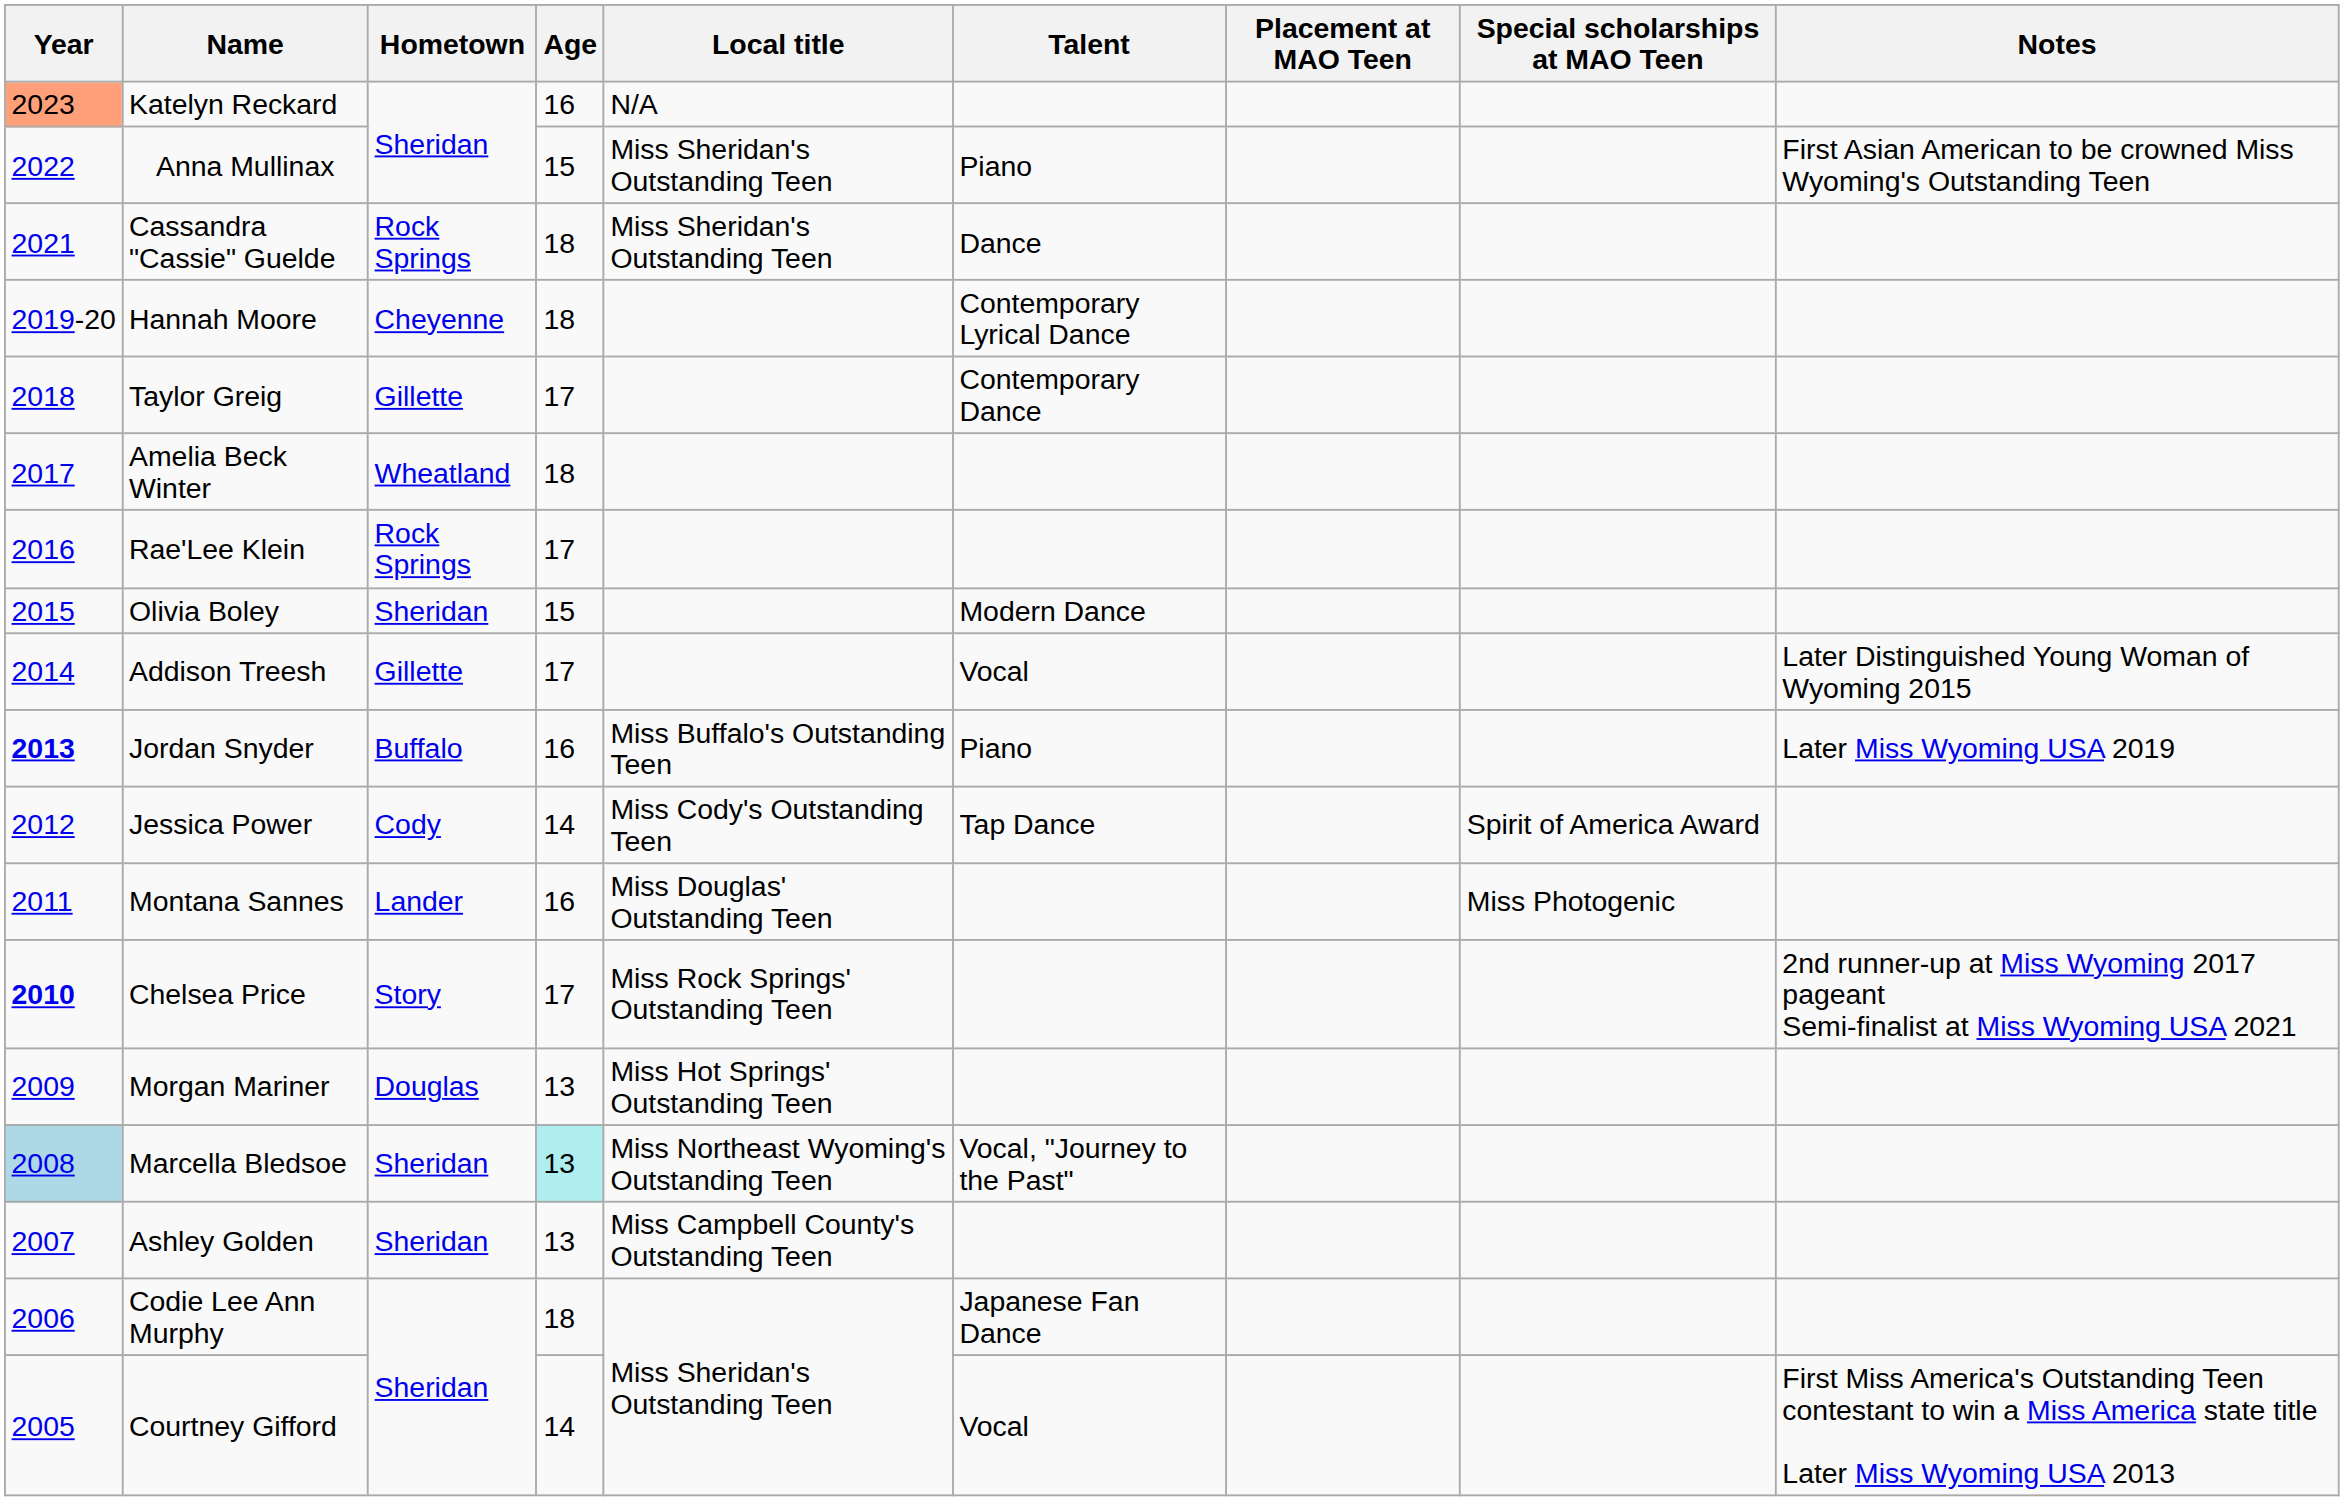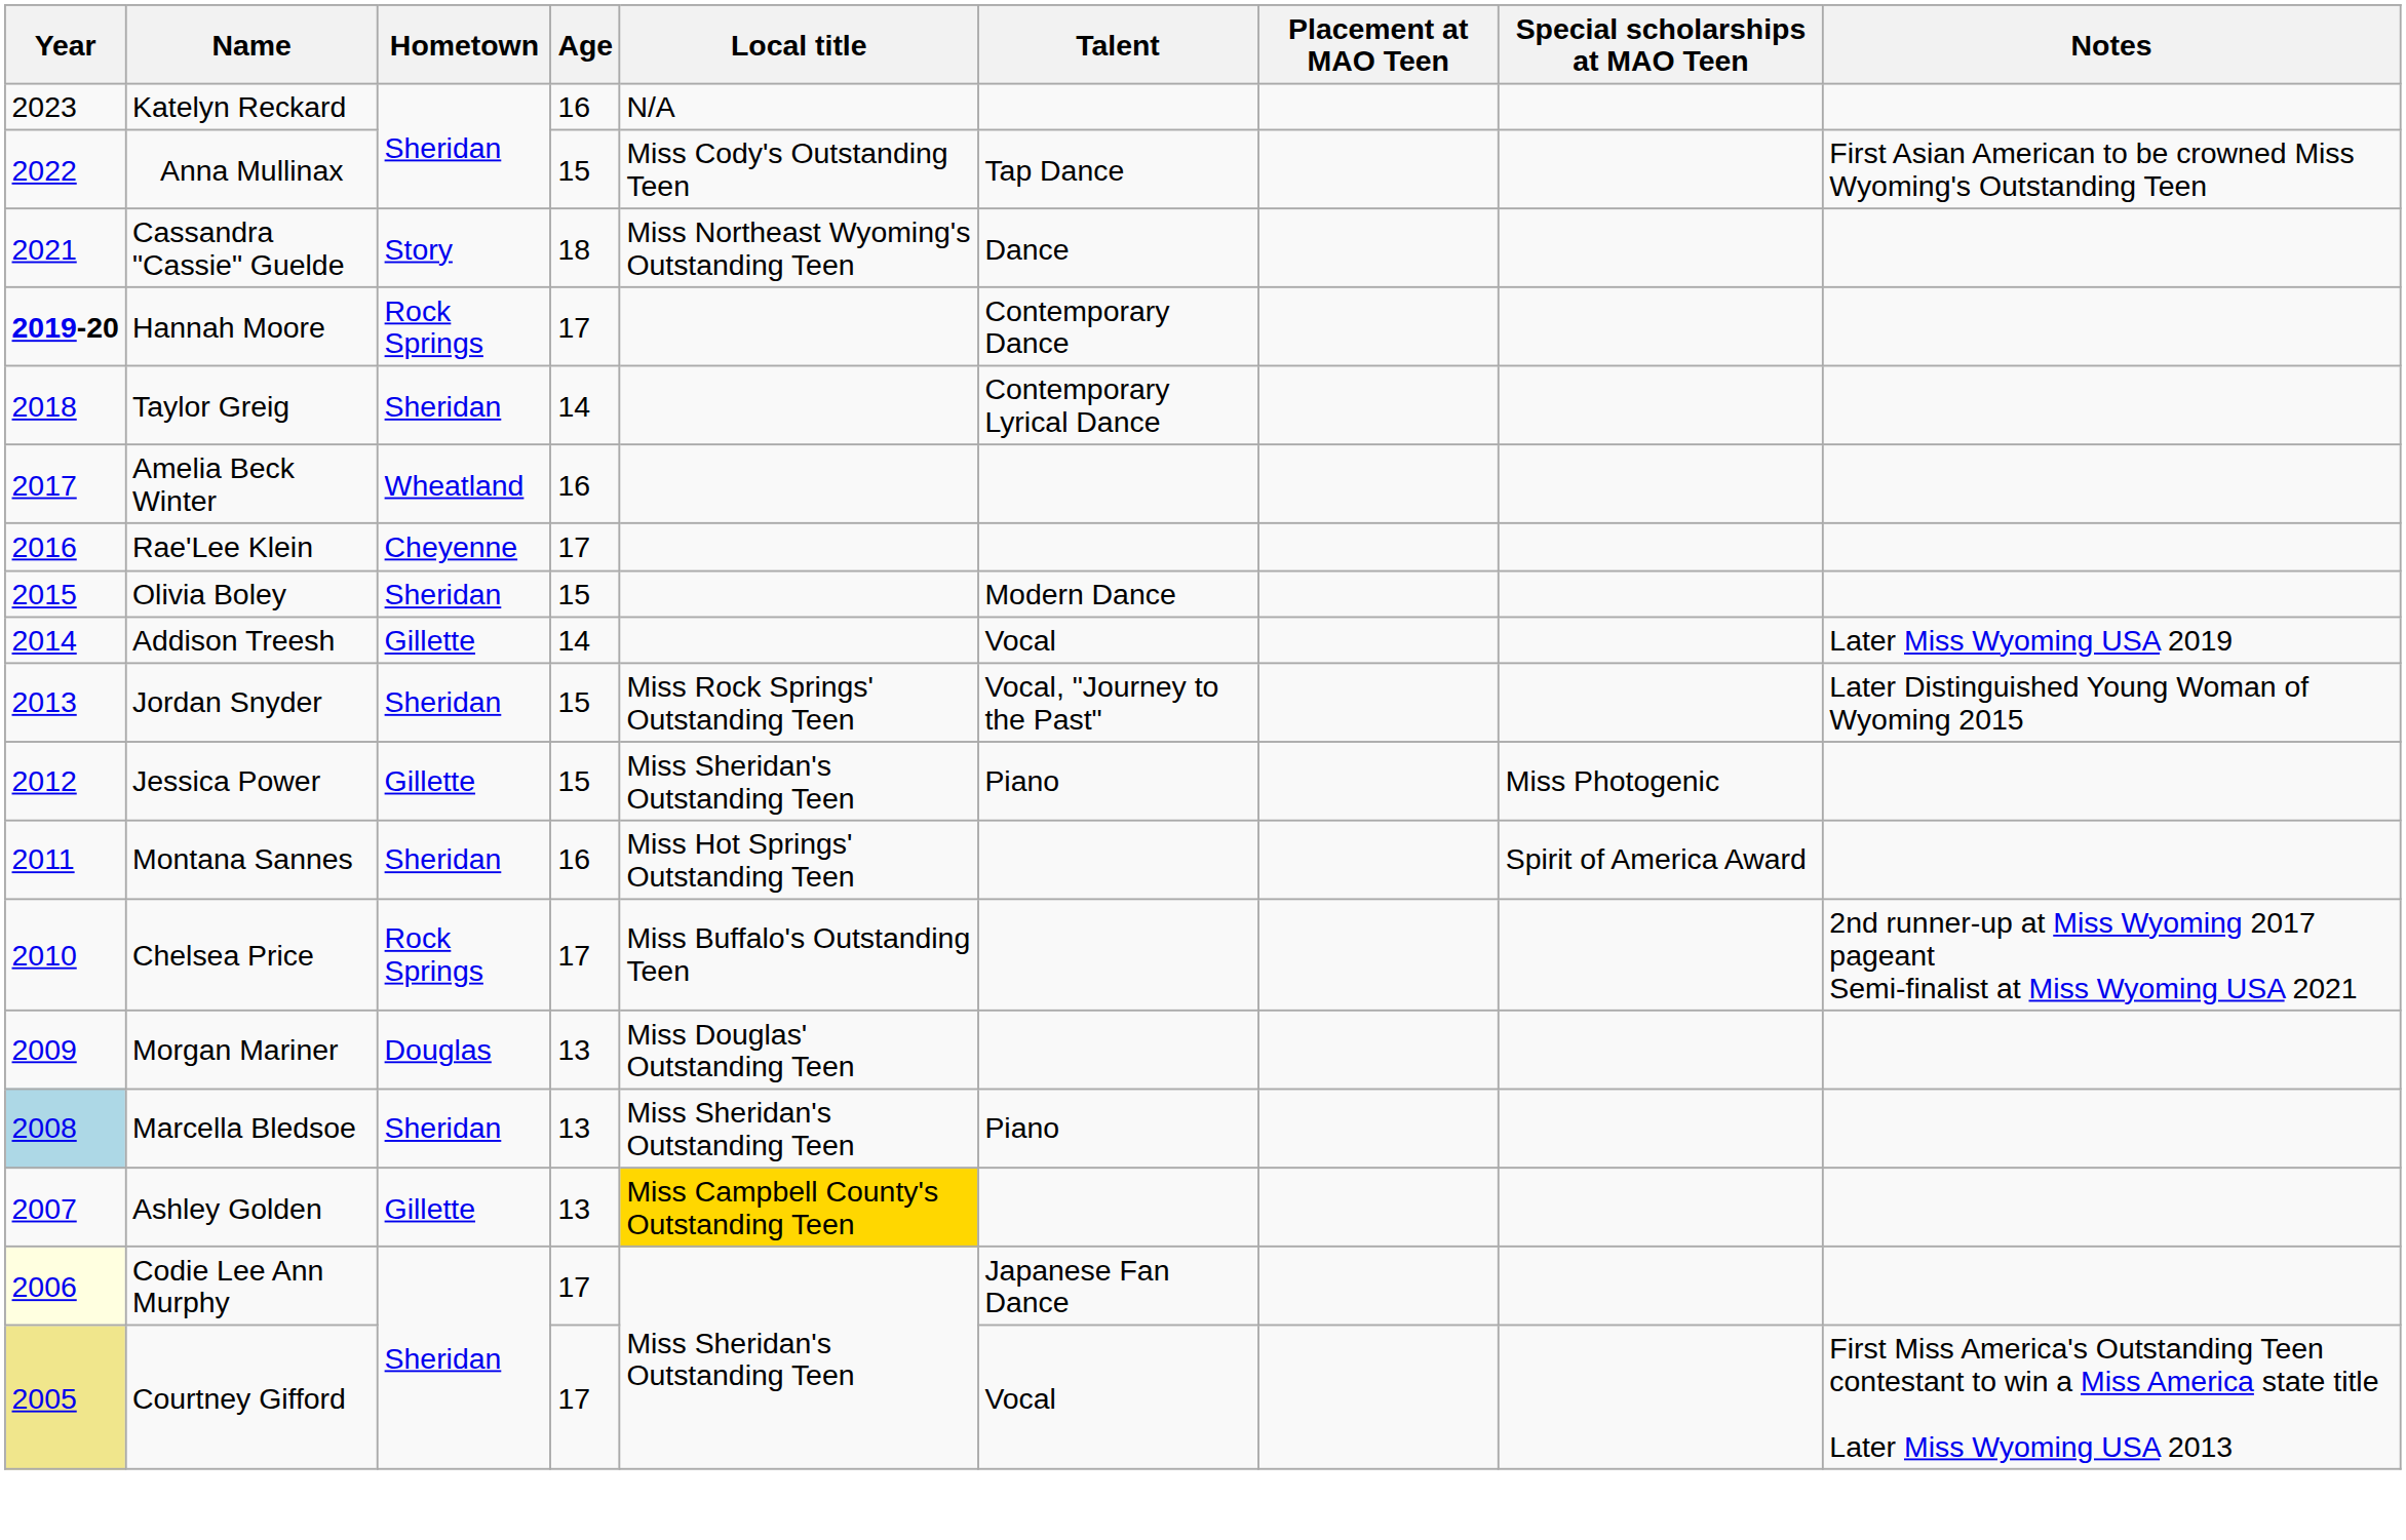Katelyn Reckard | Year: lightsalmon background -> no background
Anna Mullinax | Local title: Miss Sheridan's Outstanding Teen -> Miss Cody's Outstanding Teen
Anna Mullinax | Talent: Piano -> Tap Dance
Cassandra "Cassie" Guelde | Hometown: Rock Springs -> Story
Cassandra "Cassie" Guelde | Local title: Miss Sheridan's Outstanding Teen -> Miss Northeast Wyoming's Outstanding Teen
Hannah Moore | Year: normal -> bold
Hannah Moore | Hometown: Cheyenne -> Rock Springs
Hannah Moore | Age: 18 -> 17
Hannah Moore | Talent: Contemporary Lyrical Dance -> Contemporary Dance
Taylor Greig | Hometown: Gillette -> Sheridan
Taylor Greig | Age: 17 -> 14
Taylor Greig | Talent: Contemporary Dance -> Contemporary Lyrical Dance
Amelia Beck Winter | Age: 18 -> 16
Rae'Lee Klein | Hometown: Rock Springs -> Cheyenne
Addison Treesh | Age: 17 -> 14
Addison Treesh | Notes: Later Distinguished Young Woman of Wyoming 2015 -> Later Miss Wyoming USA 2019
Jordan Snyder | Year: bold -> normal
Jordan Snyder | Hometown: Buffalo -> Sheridan
Jordan Snyder | Age: 16 -> 15
Jordan Snyder | Local title: Miss Buffalo's Outstanding Teen -> Miss Rock Springs' Outstanding Teen
Jordan Snyder | Talent: Piano -> Vocal, "Journey to the Past"
Jordan Snyder | Notes: Later Miss Wyoming USA 2019 -> Later Distinguished Young Woman of Wyoming 2015
Jessica Power | Hometown: Cody -> Gillette
Jessica Power | Age: 14 -> 15
Jessica Power | Local title: Miss Cody's Outstanding Teen -> Miss Sheridan's Outstanding Teen
Jessica Power | Talent: Tap Dance -> Piano
Jessica Power | Special scholarships at MAO Teen: Spirit of America Award -> Miss Photogenic
Montana Sannes | Hometown: Lander -> Sheridan
Montana Sannes | Local title: Miss Douglas' Outstanding Teen -> Miss Hot Springs' Outstanding Teen
Montana Sannes | Special scholarships at MAO Teen: Miss Photogenic -> Spirit of America Award
Chelsea Price | Year: bold -> normal
Chelsea Price | Hometown: Story -> Rock Springs
Chelsea Price | Local title: Miss Rock Springs' Outstanding Teen -> Miss Buffalo's Outstanding Teen
Morgan Mariner | Local title: Miss Hot Springs' Outstanding Teen -> Miss Douglas' Outstanding Teen
Marcella Bledsoe | Age: paleturquoise background -> no background
Marcella Bledsoe | Local title: Miss Northeast Wyoming's Outstanding Teen -> Miss Sheridan's Outstanding Teen
Marcella Bledsoe | Talent: Vocal, "Journey to the Past" -> Piano
Ashley Golden | Hometown: Sheridan -> Gillette
Ashley Golden | Local title: no background -> gold background
Codie Lee Ann Murphy | Year: no background -> lightyellow background
Codie Lee Ann Murphy | Age: 18 -> 17
Courtney Gifford | Year: no background -> khaki background
Courtney Gifford | Age: 14 -> 17
